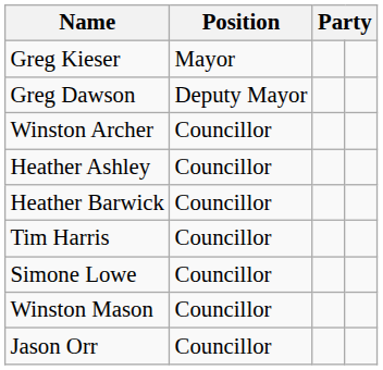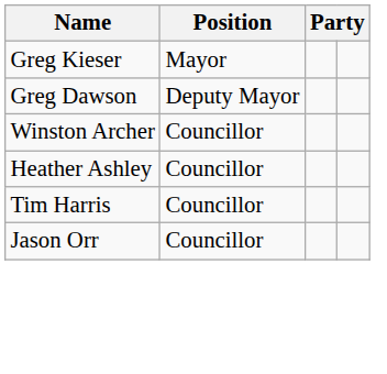- row: Heather Barwick | Councillor
- row: Simone Lowe | Councillor
- row: Winston Mason | Councillor
